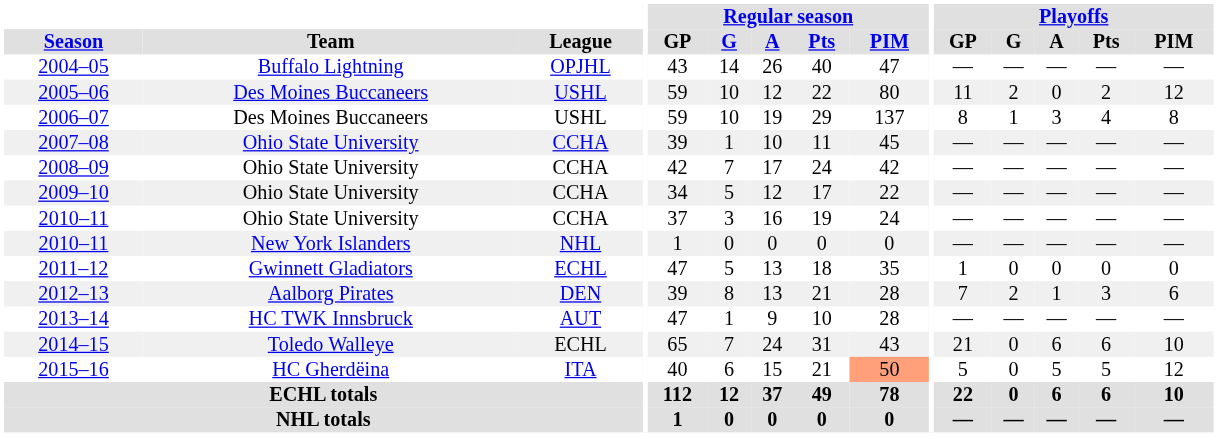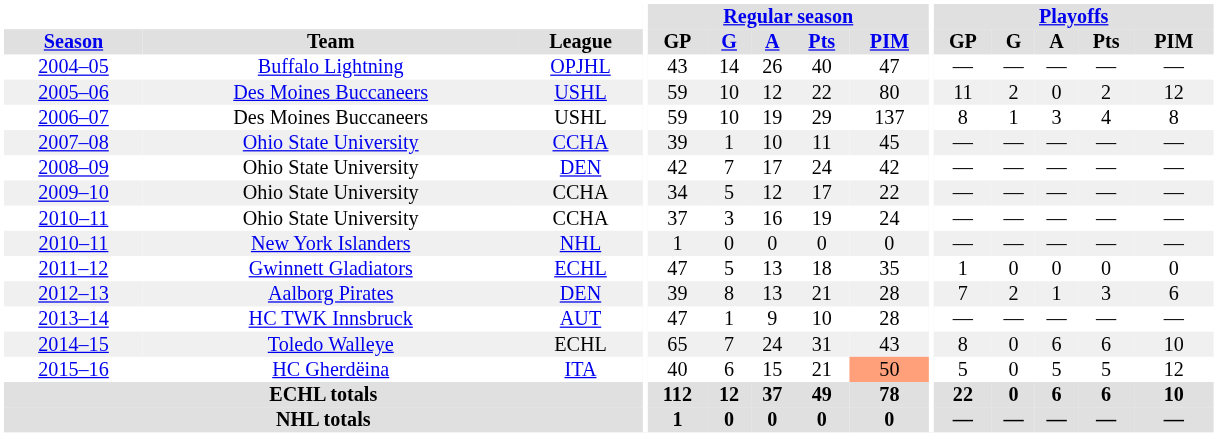2008–09 | League: CCHA -> DEN
2014–15 | Playoffs / GP: 21 -> 8
